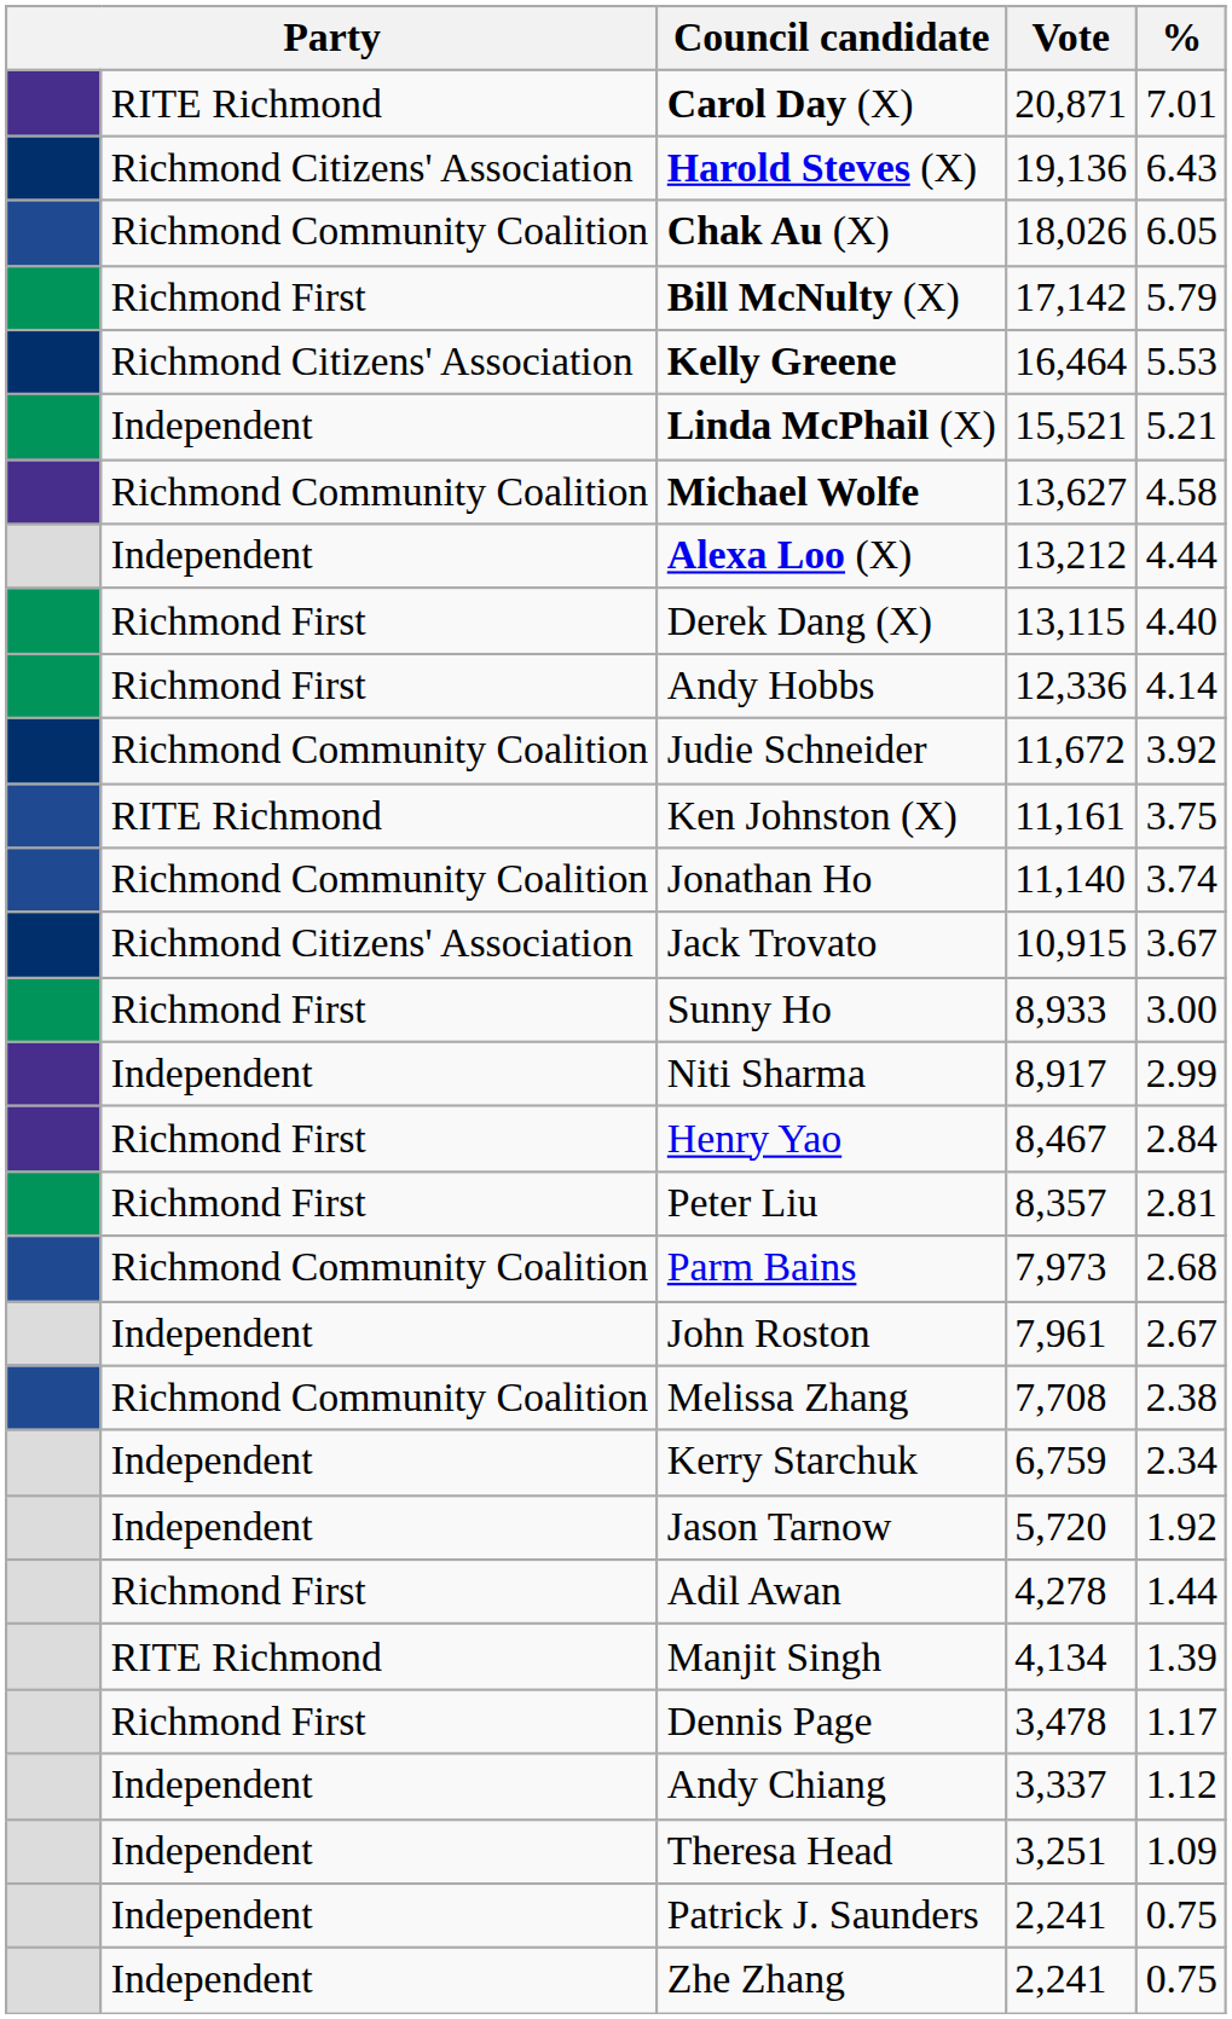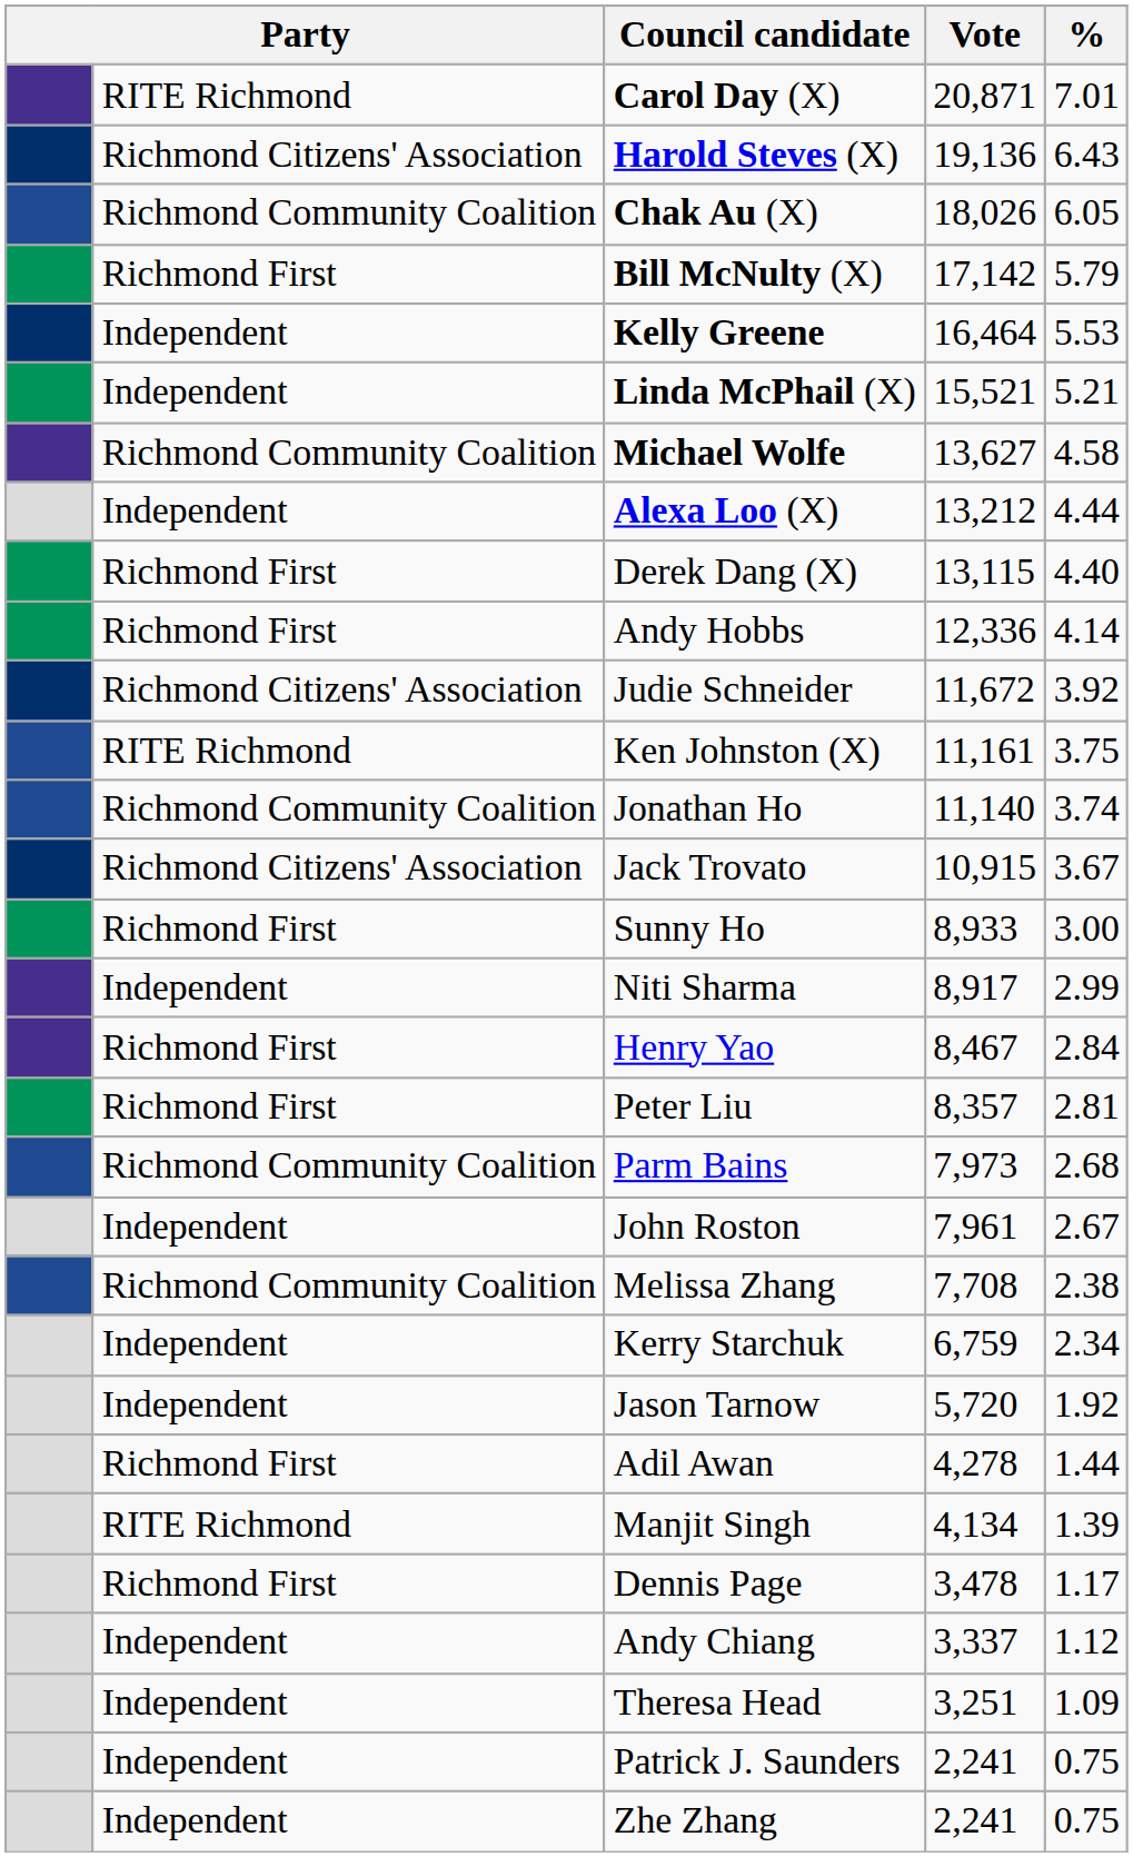Kelly Greene | column 2: Richmond Citizens' Association -> Independent
Judie Schneider | column 2: Richmond Community Coalition -> Richmond Citizens' Association
